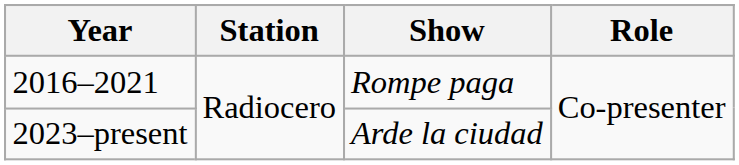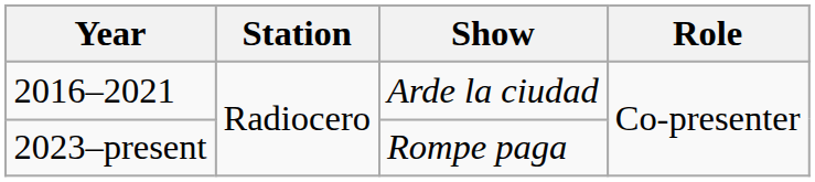2016–2021 | Show: Rompe paga -> Arde la ciudad
2023–present | Show: Arde la ciudad -> Rompe paga
